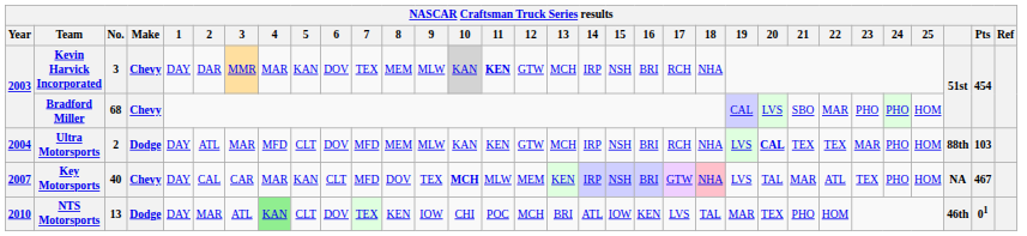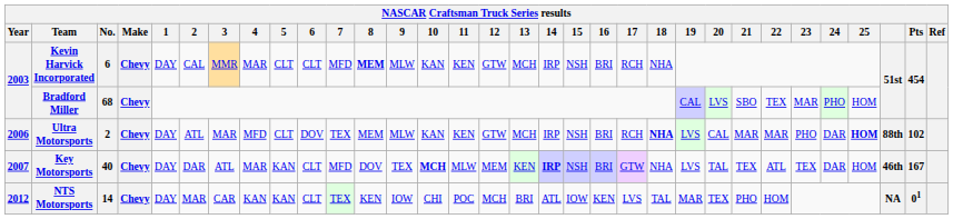Kevin Harvick Incorporated | No.: 3 -> 6
Kevin Harvick Incorporated | 2: DAR -> CAL
Kevin Harvick Incorporated | 5: KAN -> CLT
Kevin Harvick Incorporated | 6: DOV -> CLT
Kevin Harvick Incorporated | 7: TEX -> MFD
Kevin Harvick Incorporated | 8: normal -> bold
Kevin Harvick Incorporated | 10: lightgrey background -> no background
Kevin Harvick Incorporated | 11: bold -> normal
Bradford Miller | 22: MAR -> TEX
Bradford Miller | 23: PHO -> MAR
Ultra Motorsports | Year: 2004 -> 2006
Ultra Motorsports | Make: Dodge -> Chevy
Ultra Motorsports | 7: MFD -> TEX
Ultra Motorsports | 18: normal -> bold
Ultra Motorsports | 20: bold -> normal
Ultra Motorsports | 21: TEX -> MAR
Ultra Motorsports | 22: TEX -> MAR
Ultra Motorsports | 23: MAR -> PHO
Ultra Motorsports | 24: PHO -> DAR
Ultra Motorsports | 25: normal -> bold
Ultra Motorsports | Pts: 103 -> 102
Key Motorsports | 2: CAL -> DAR
Key Motorsports | 3: CAR -> ATL
Key Motorsports | 14: normal -> bold
Key Motorsports | 18: pink background -> no background
Key Motorsports | 21: MAR -> TEX
Key Motorsports | 24: PHO -> DAR
Key Motorsports | column 30: NA -> 46th
Key Motorsports | Pts: 467 -> 167
NTS Motorsports | Year: 2010 -> 2012
NTS Motorsports | No.: 13 -> 14
NTS Motorsports | Make: Dodge -> Chevy
NTS Motorsports | 3: ATL -> CAR
NTS Motorsports | 4: lightgreen background -> no background
NTS Motorsports | 5: CLT -> KAN
NTS Motorsports | 6: DOV -> CLT
NTS Motorsports | column 30: 46th -> NA
